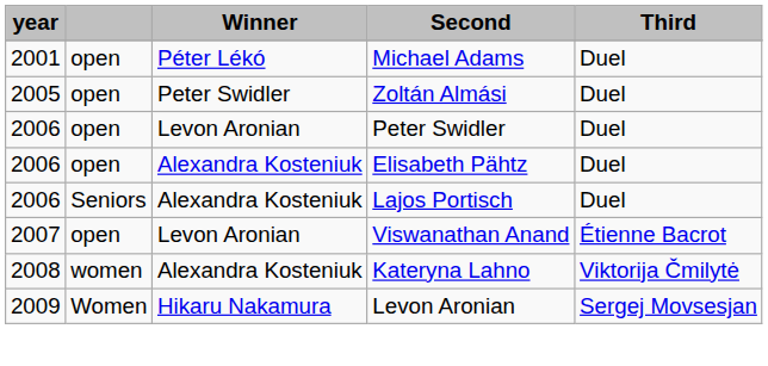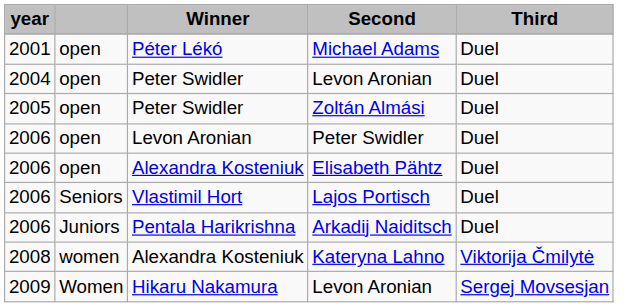+ row: 2004 | open | Peter Swidler | Levon Aronian | Duel
Lajos Portisch | Winner: Alexandra Kosteniuk -> Vlastimil Hort
+ row: 2006 | Juniors | Pentala Harikrishna | Arkadij Naiditsch | Duel
- row: 2007 | open | Levon Aronian | Viswanathan Anand | Étienne Bacrot
